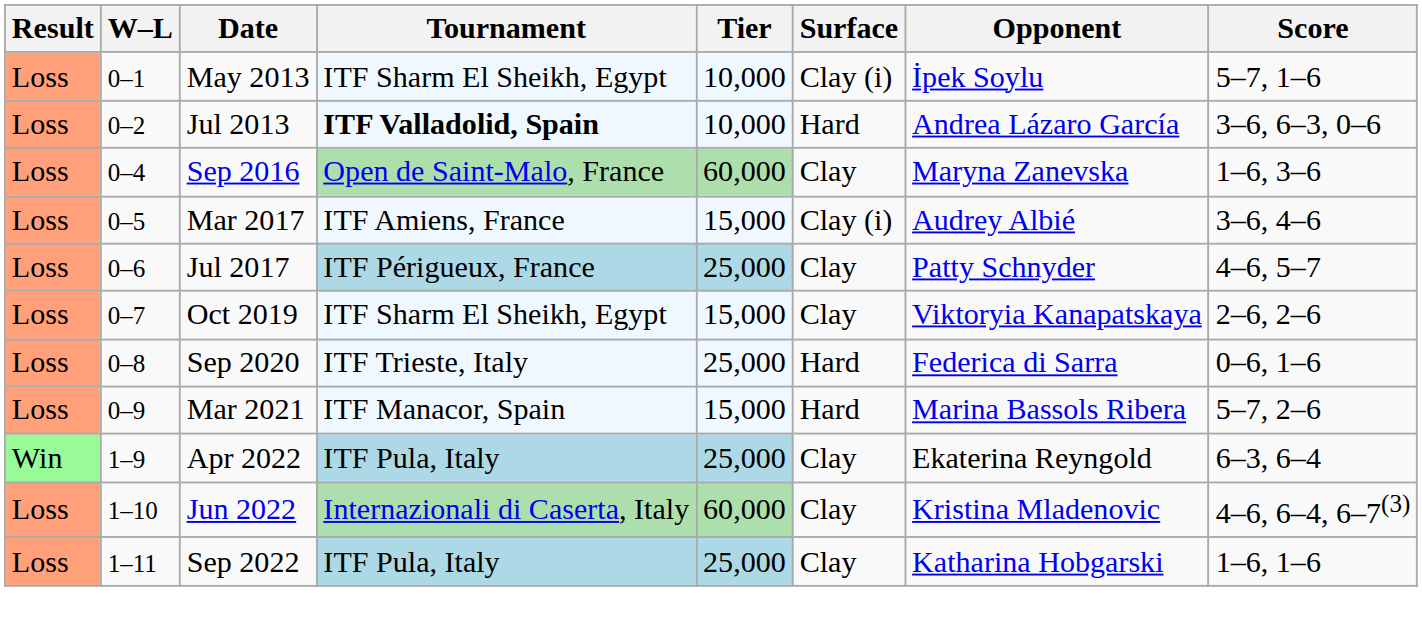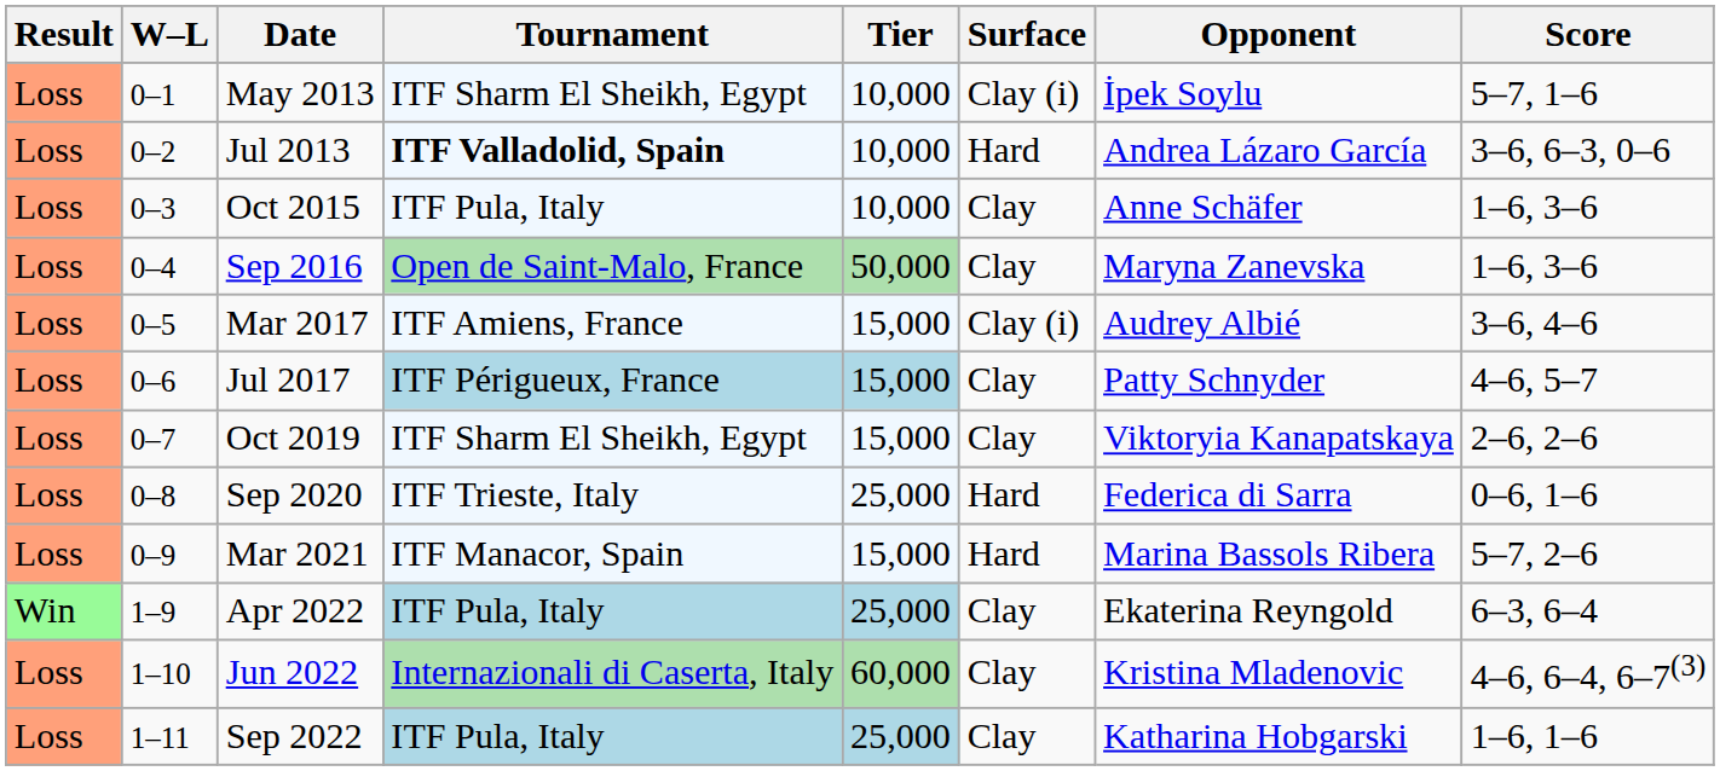+ row: Loss | 0–3 | Oct 2015 | ITF Pula, Italy | 10,000 | Clay | Anne Schäfer | 1–6, 3–6
Sep 2016 | Tier: 60,000 -> 50,000
Jul 2017 | Tier: 25,000 -> 15,000
